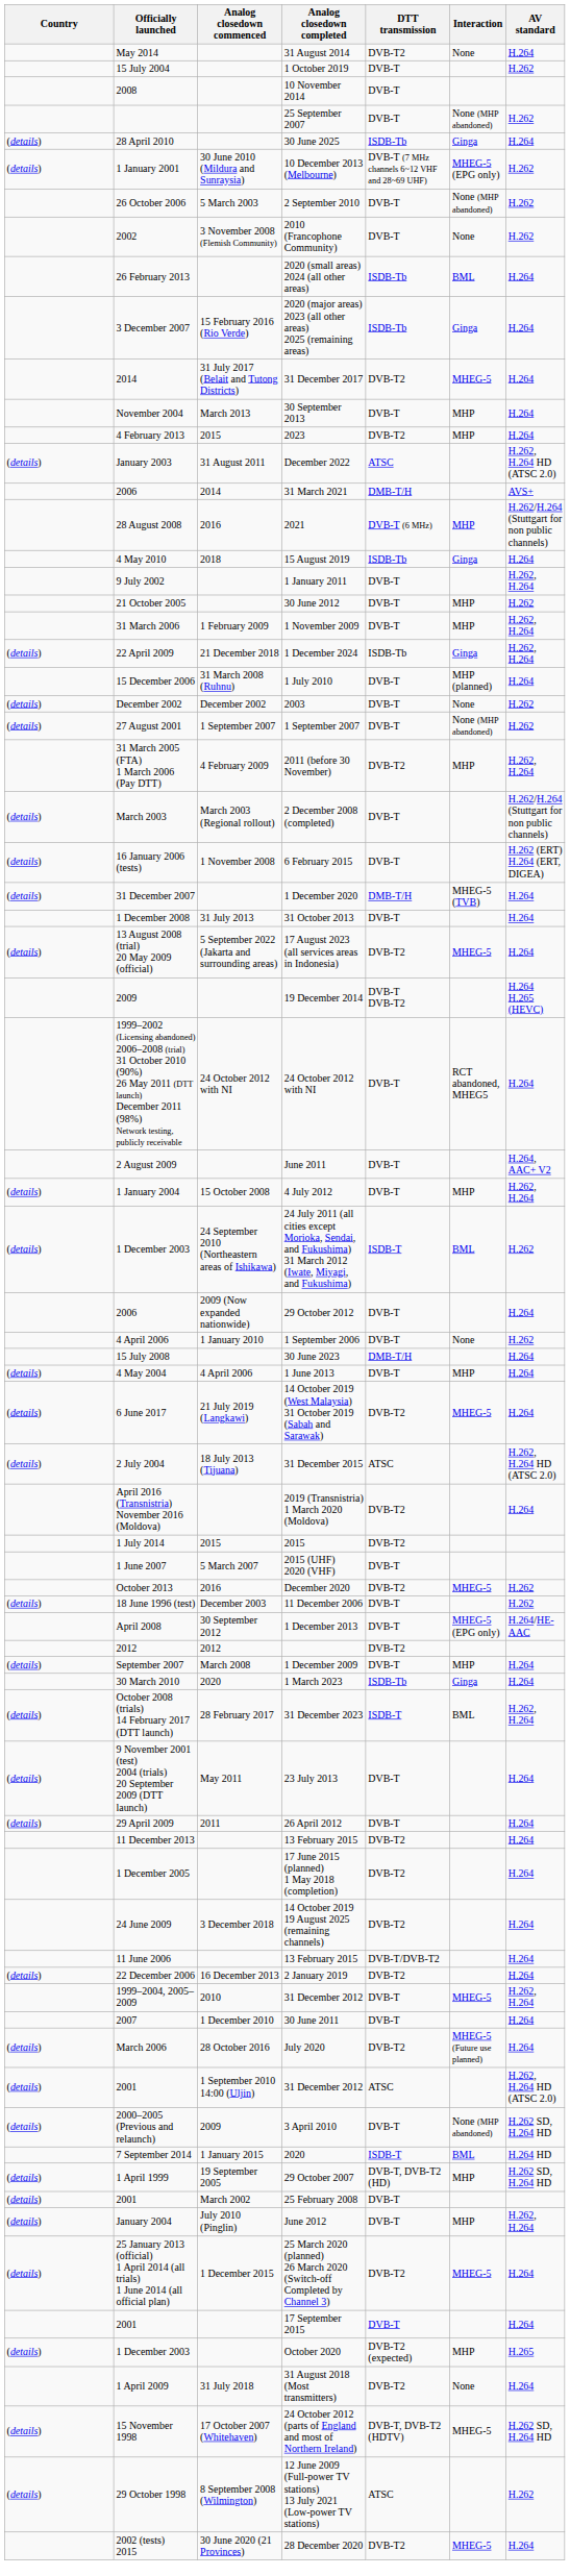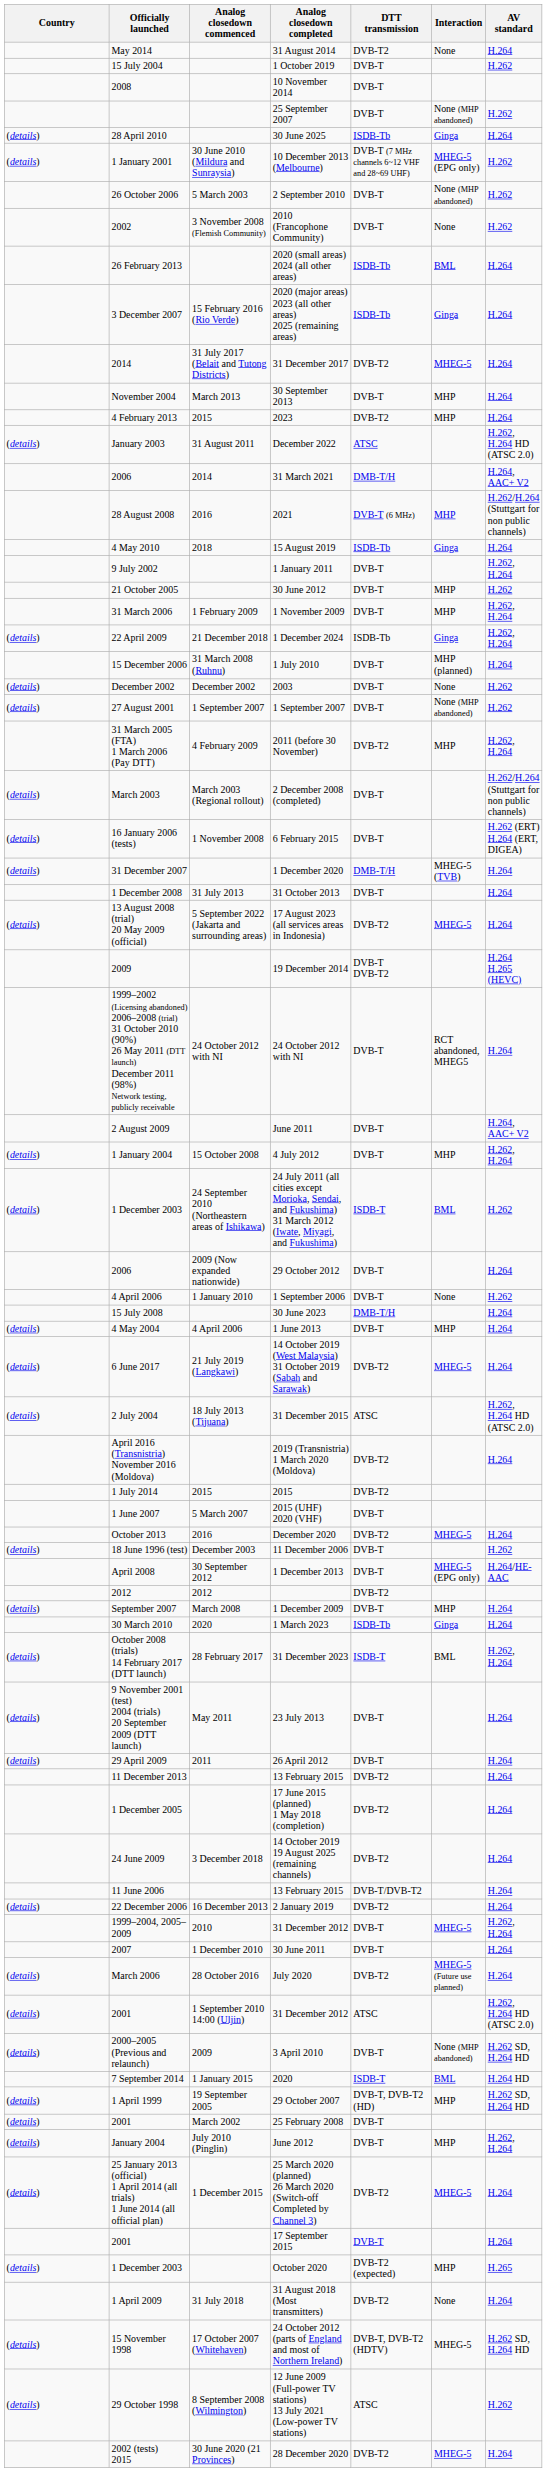31 March 2021 | AV standard: AVS+ -> H.264, AAC+ V2
December 2020 | AV standard: H.262 -> H.264
